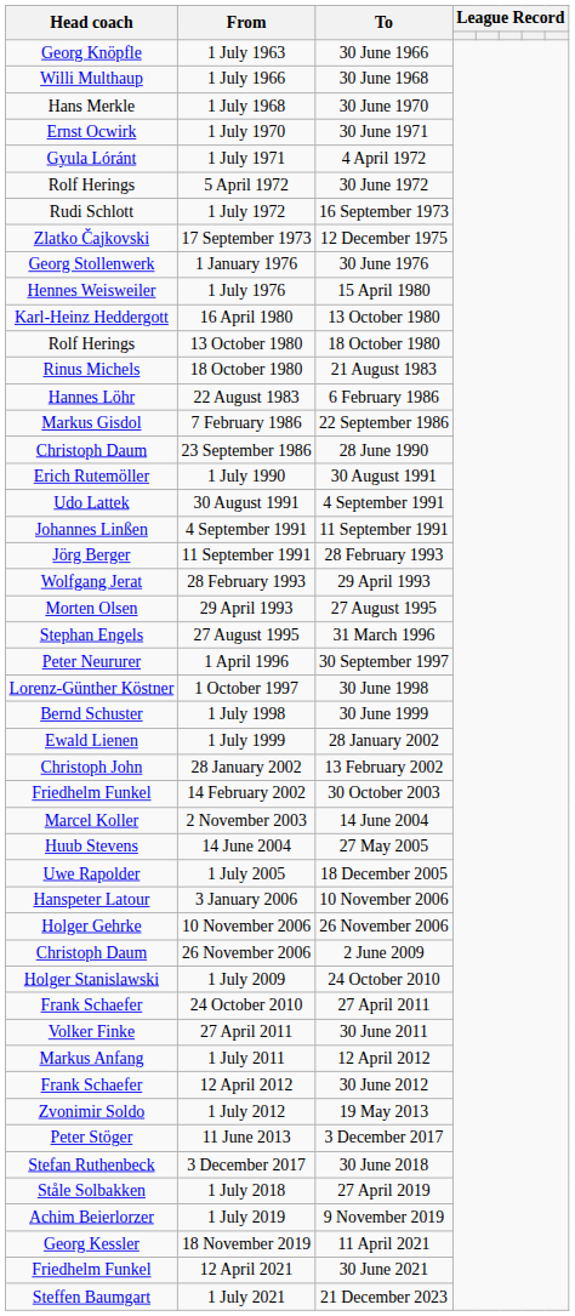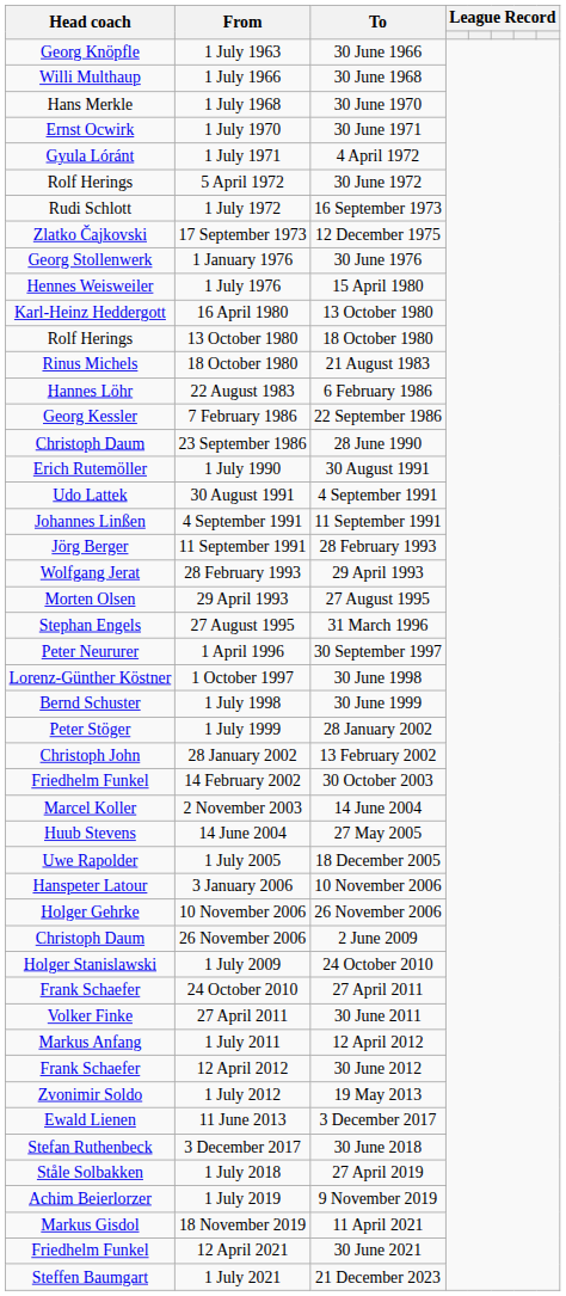7 February 1986 | Head coach: Markus Gisdol -> Georg Kessler
1 July 1999 | Head coach: Ewald Lienen -> Peter Stöger
11 June 2013 | Head coach: Peter Stöger -> Ewald Lienen
18 November 2019 | Head coach: Georg Kessler -> Markus Gisdol
